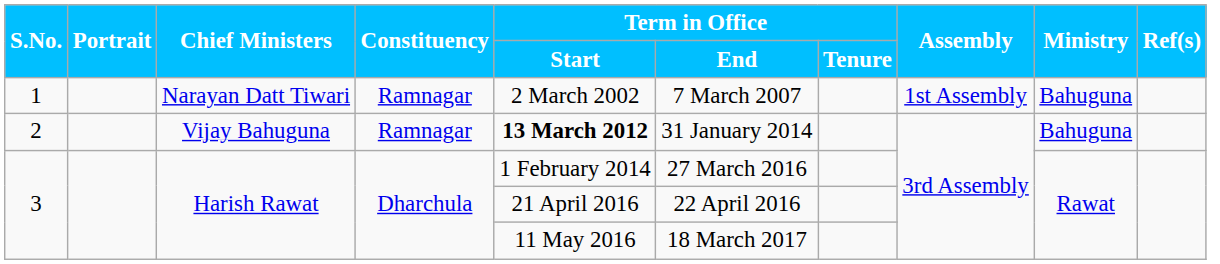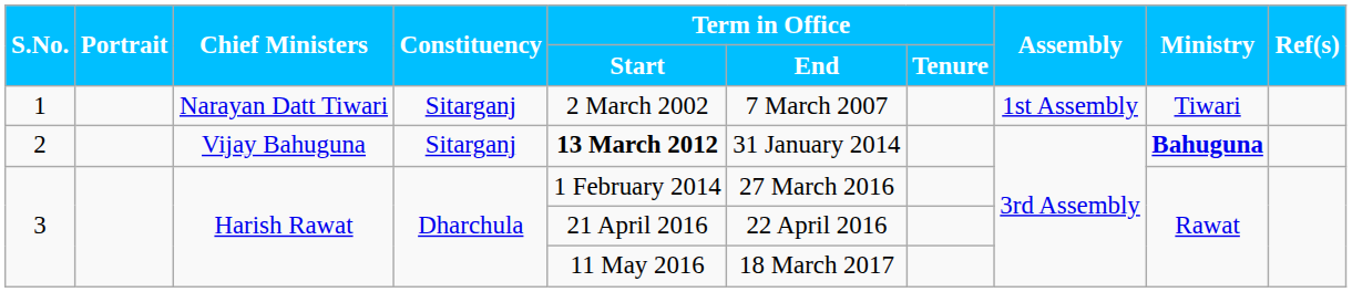1 | Constituency: Ramnagar -> Sitarganj
1 | Ministry: Bahuguna -> Tiwari
2 | Constituency: Ramnagar -> Sitarganj
2 | Ministry: normal -> bold
